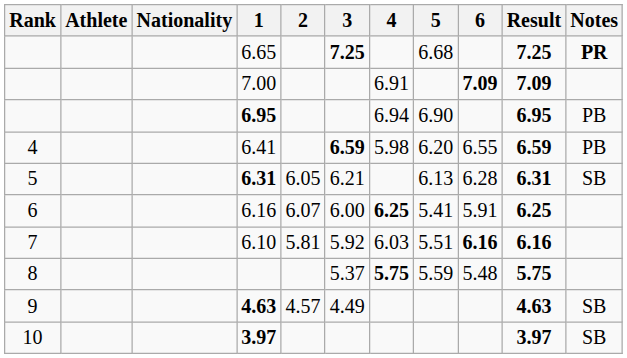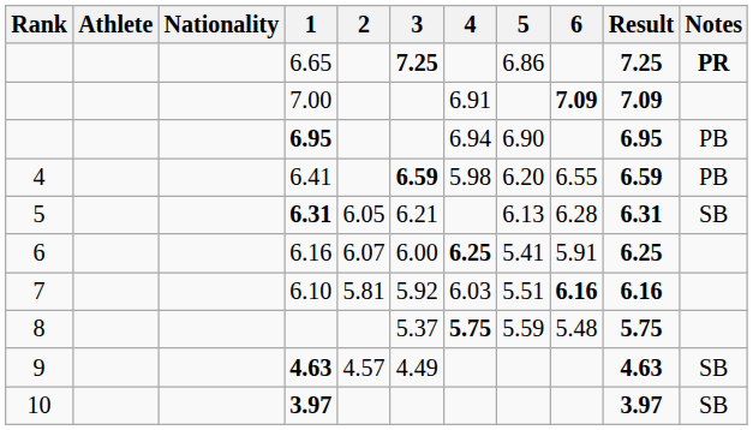6.65 | 5: 6.68 -> 6.86
